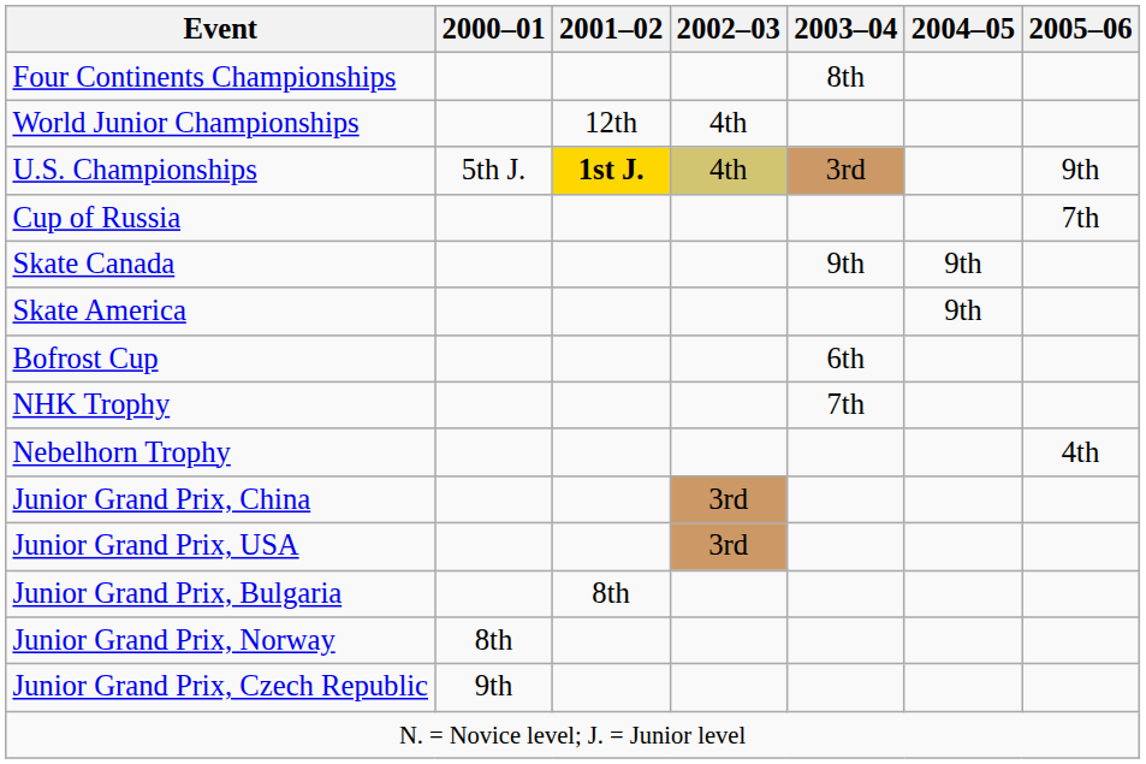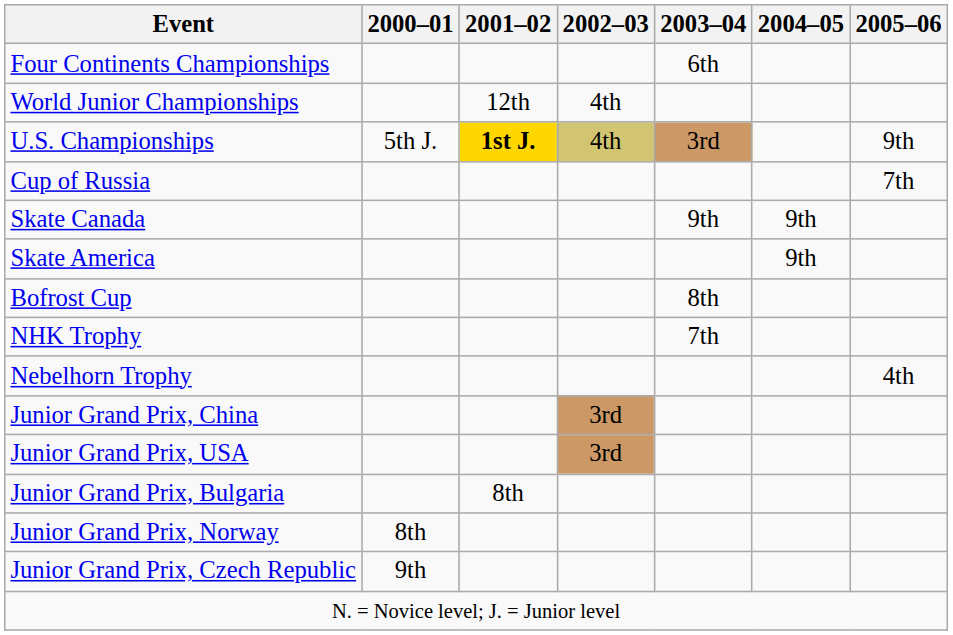Four Continents Championships | 2003–04: 8th -> 6th
Bofrost Cup | 2003–04: 6th -> 8th
